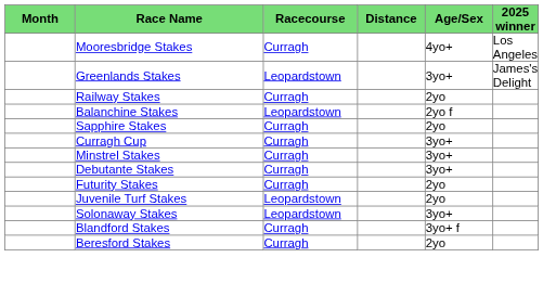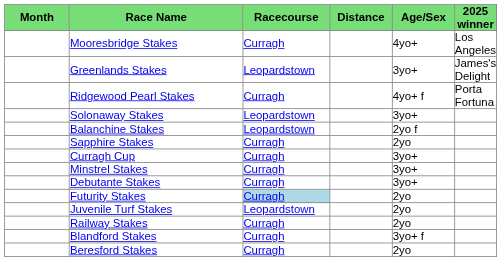+ row: Ridgewood Pearl Stakes | Curragh | 4yo+ f | Porta Fortuna
rows swapped: Railway Stakes <-> Solonaway Stakes
Futurity Stakes | Racecourse: no background -> lightblue background
